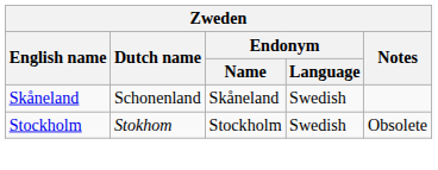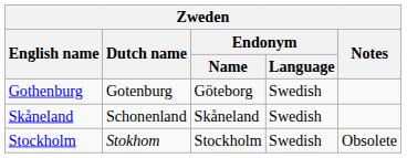+ row: Gothenburg | Gotenburg | Göteborg | Swedish
